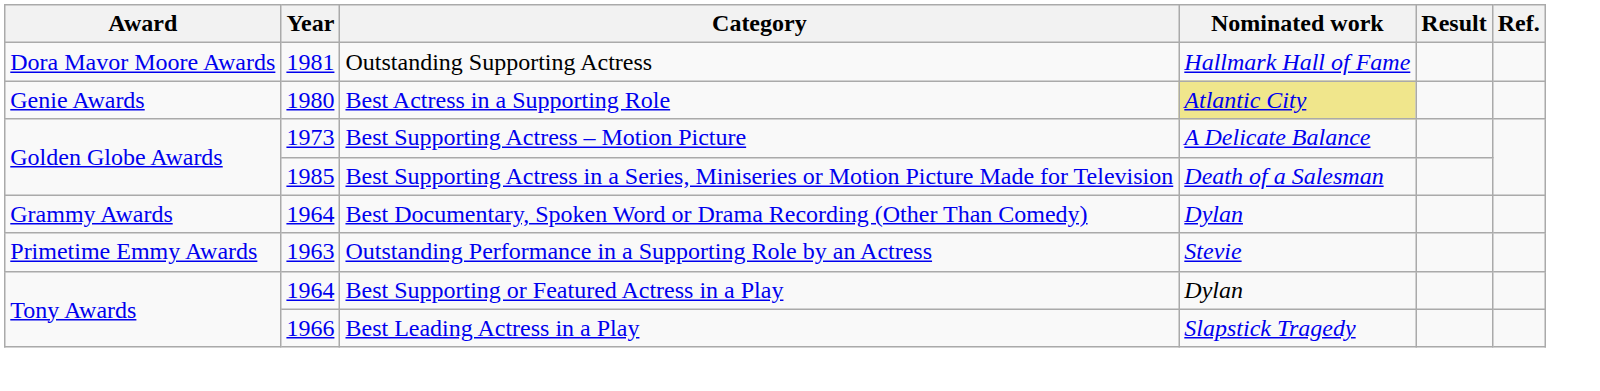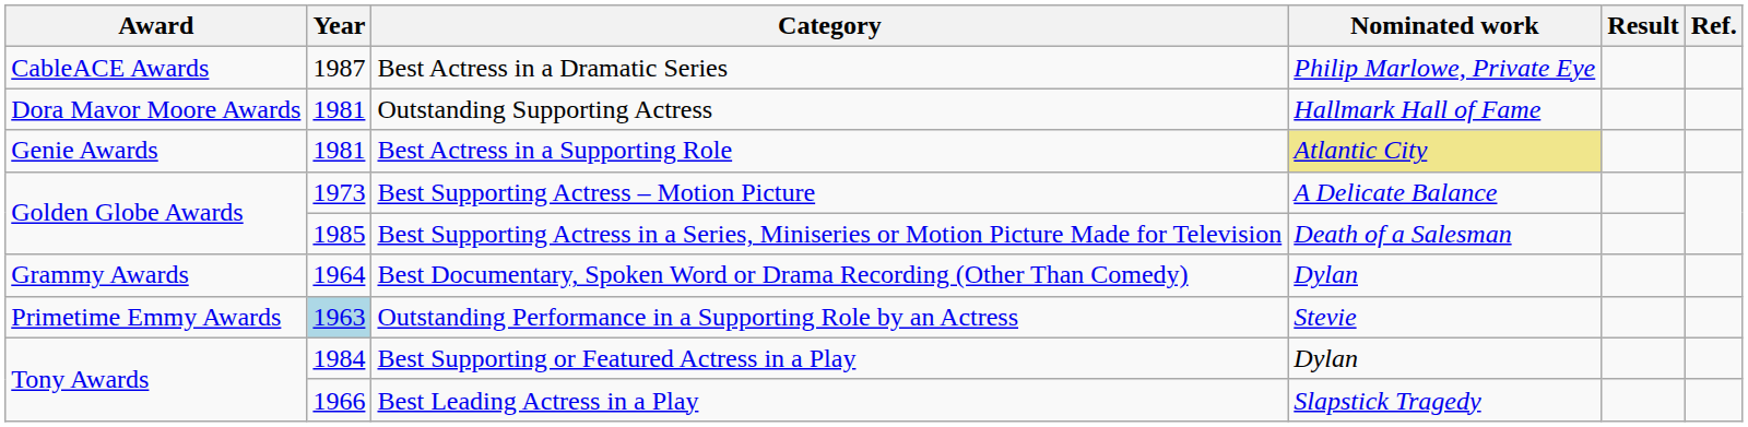+ row: CableACE Awards | 1987 | Best Actress in a Dramatic Series | Philip Marlowe, Private Eye
Best Actress in a Supporting Role | Year: 1980 -> 1981
Outstanding Performance in a Supporting Role by an Actress | Year: no background -> lightblue background
Best Supporting or Featured Actress in a Play | Year: 1964 -> 1984
